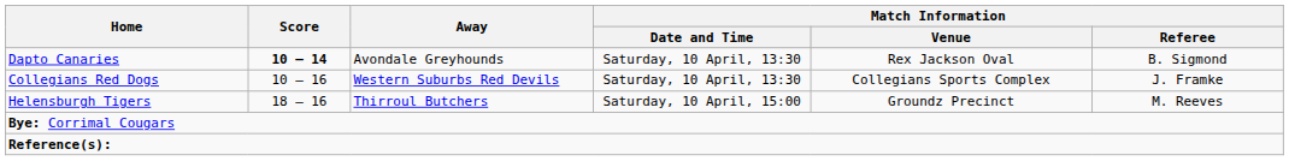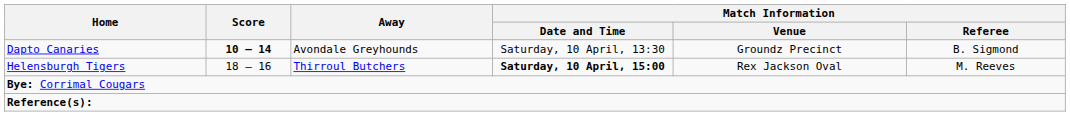Dapto Canaries | Match Information / Venue: Rex Jackson Oval -> Groundz Precinct
- row: Collegians Red Dogs | 10 – 16 | Western Suburbs Red Devils | Saturday, 10 April, 13:30 | Collegians Sports Complex | J. Framke
Helensburgh Tigers | Match Information / Date and Time: normal -> bold
Helensburgh Tigers | Match Information / Venue: Groundz Precinct -> Rex Jackson Oval
